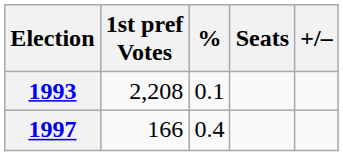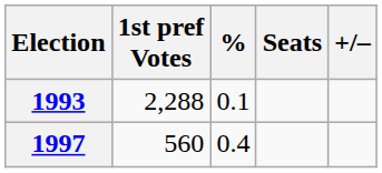1993 | 1st pref Votes: 2,208 -> 2,288
1997 | 1st pref Votes: 166 -> 560
